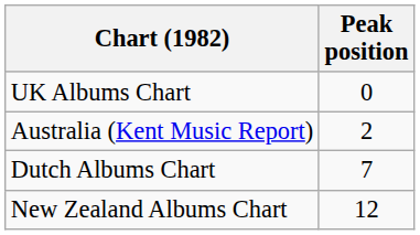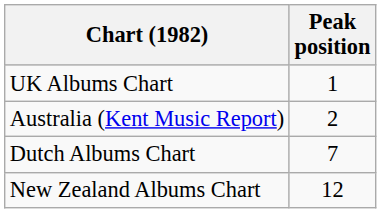UK Albums Chart | Peak position: 0 -> 1
